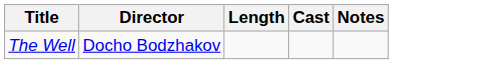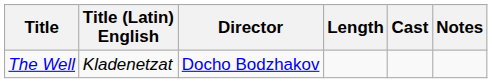+ column: Title (Latin) English | Kladenetzat
